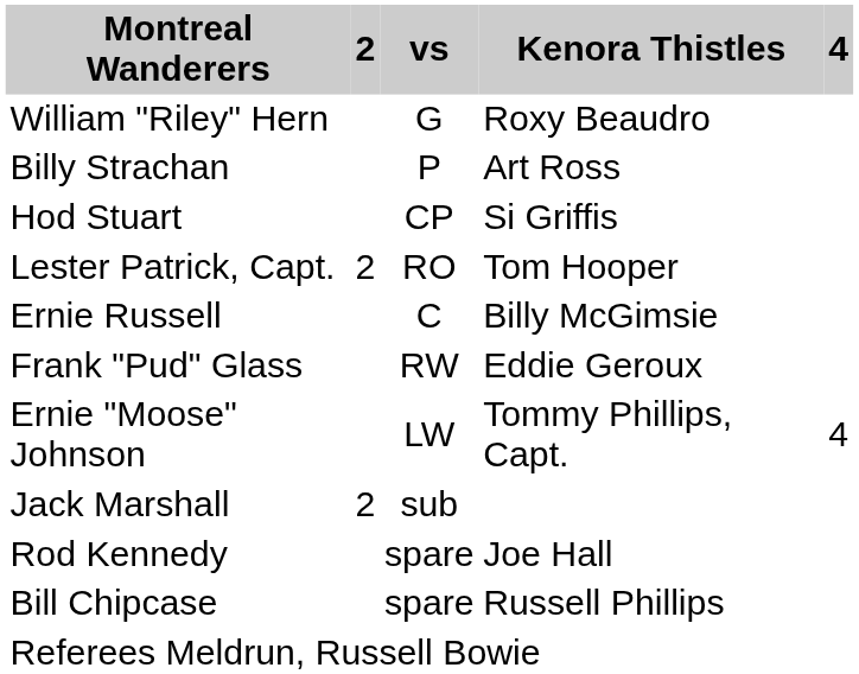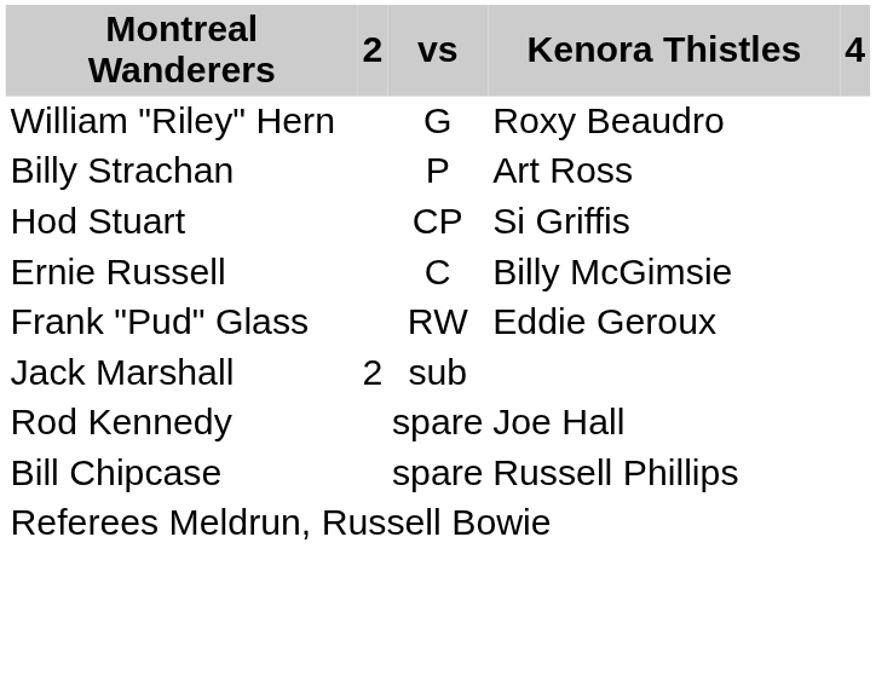- row: Lester Patrick, Capt. | 2 | RO | Tom Hooper
- row: Ernie "Moose" Johnson | LW | Tommy Phillips, Capt. | 4
